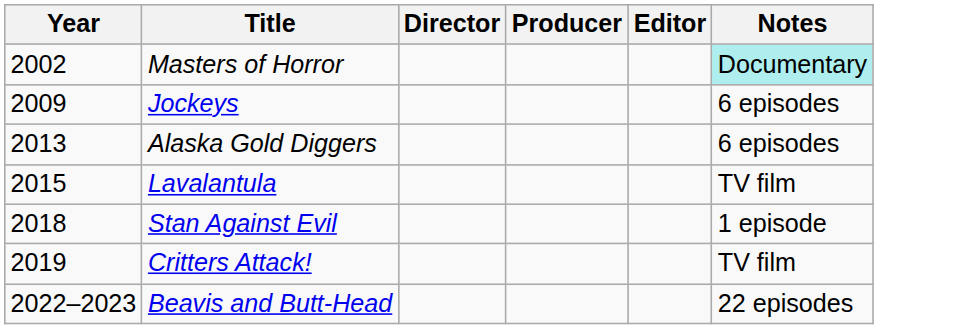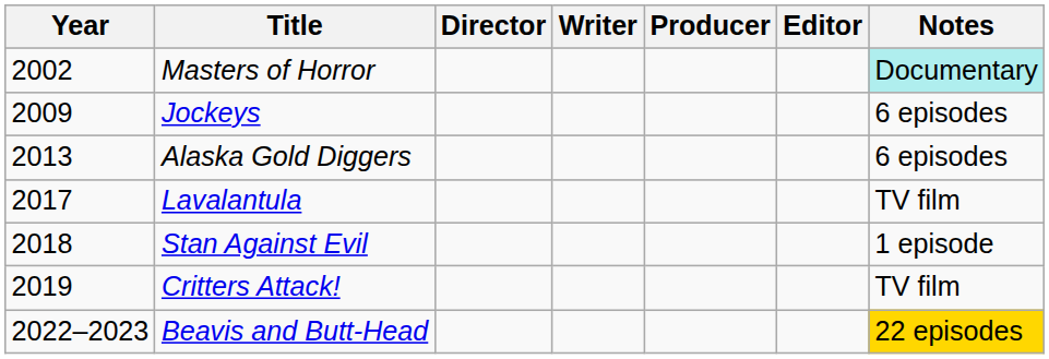+ column: Writer
Lavalantula | Year: 2015 -> 2017
Beavis and Butt-Head | Notes: no background -> gold background
